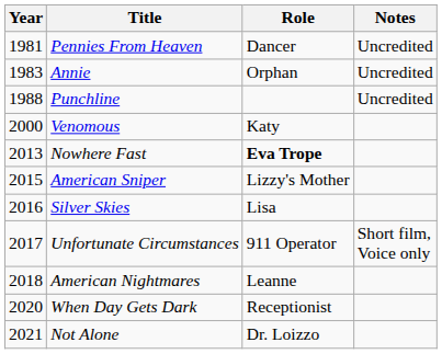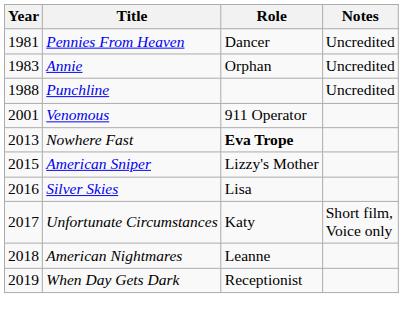Venomous | Year: 2000 -> 2001
Venomous | Role: Katy -> 911 Operator
Unfortunate Circumstances | Role: 911 Operator -> Katy
When Day Gets Dark | Year: 2020 -> 2019
- row: 2021 | Not Alone | Dr. Loizzo
